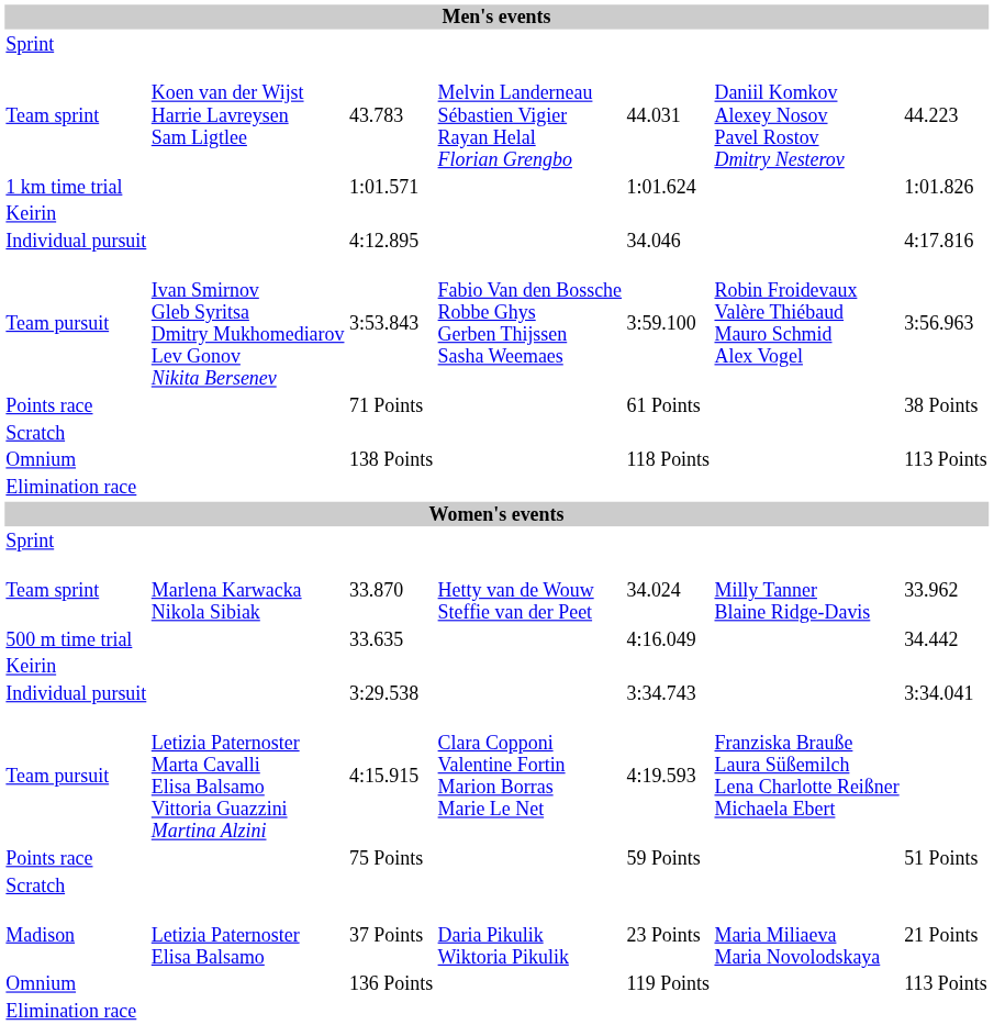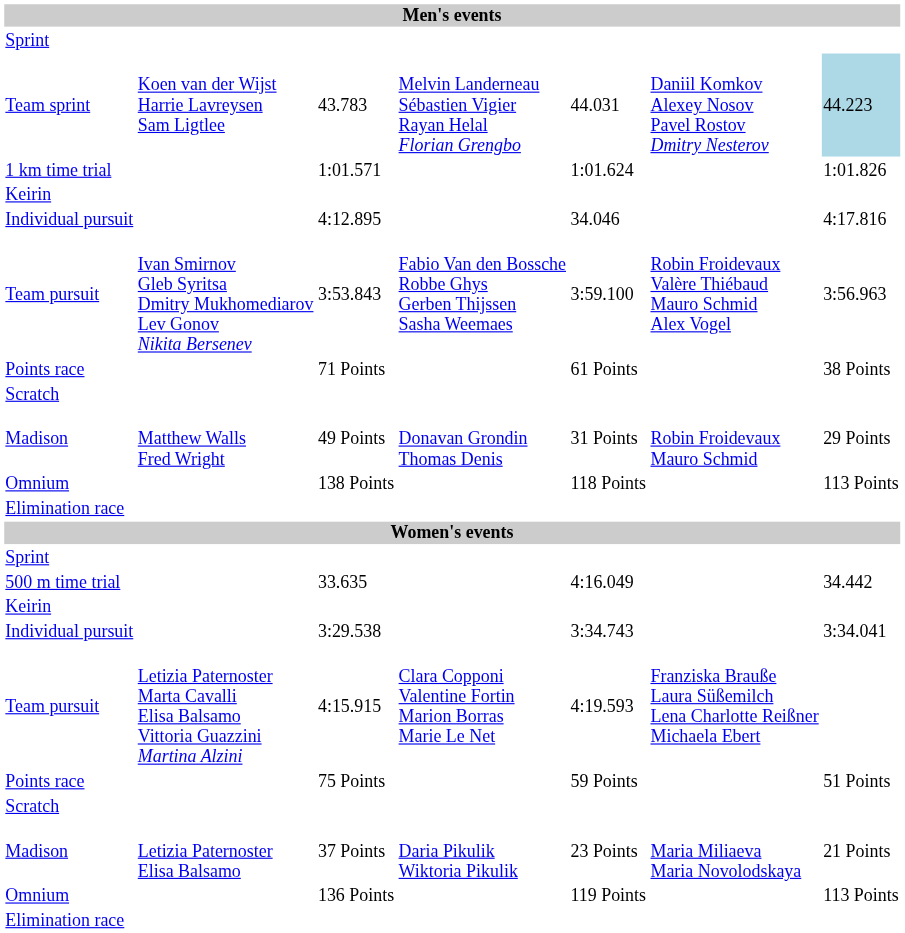43.783 | column 7: no background -> lightblue background
+ row: Madison | Matthew Walls Fred Wright | 49 Points | Donavan Grondin Thomas Denis | 31 Points | Robin Froidevaux Mauro Schmid | 29 Points
- row: Team sprint | Marlena Karwacka Nikola Sibiak | 33.870 | Hetty van de Wouw Steffie van der Peet | 34.024 | Milly Tanner Blaine Ridge-Davis | 33.962
